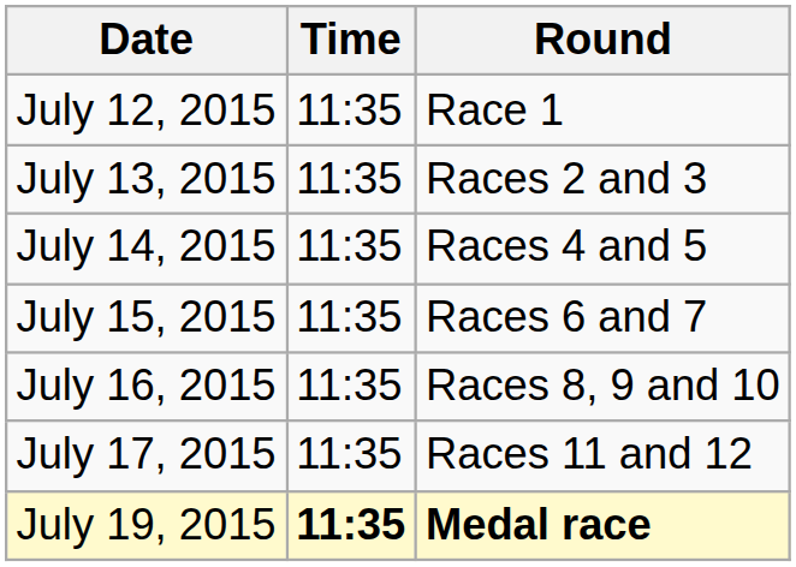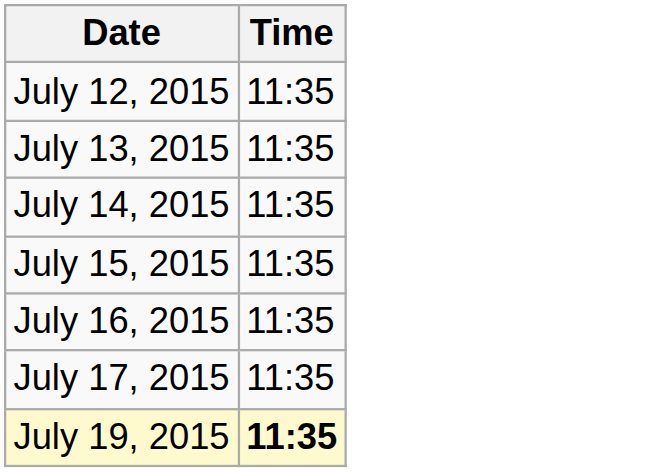- column: Round | Race 1 | Races 2 and 3 | Races 4 and 5 | Races 6 and 7 | Races 8, 9 and 10 | Races 11 and 12 | Medal race
